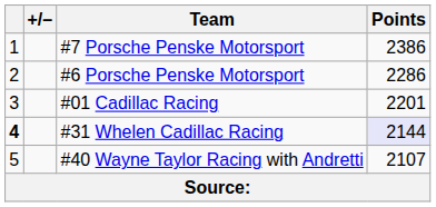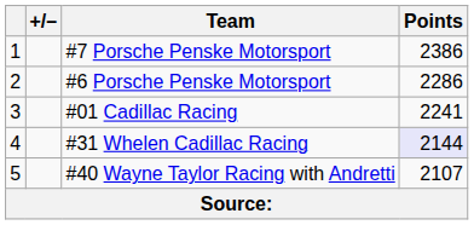#01 Cadillac Racing | Points: 2201 -> 2241
#31 Whelen Cadillac Racing | column 1: bold -> normal
